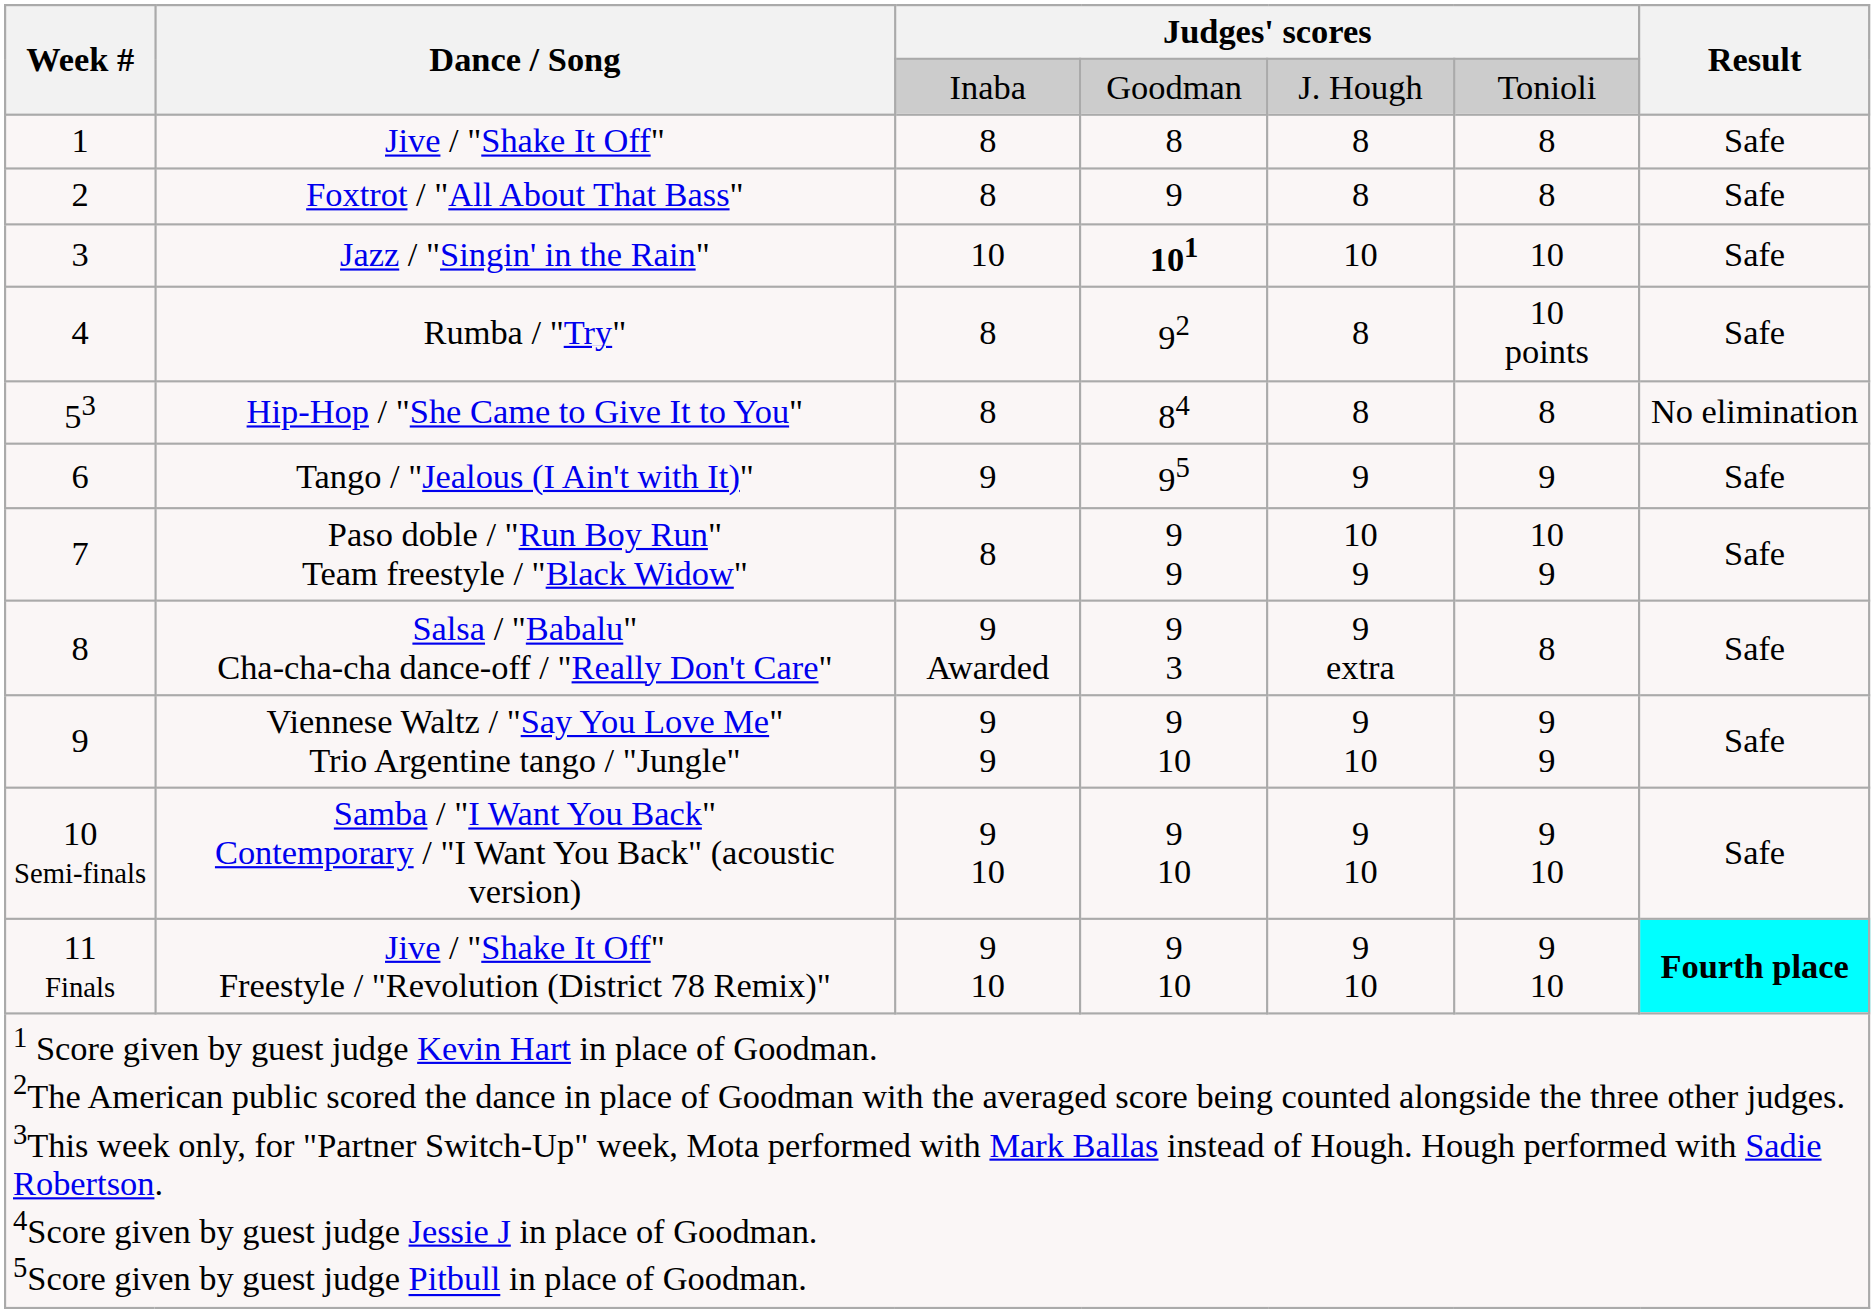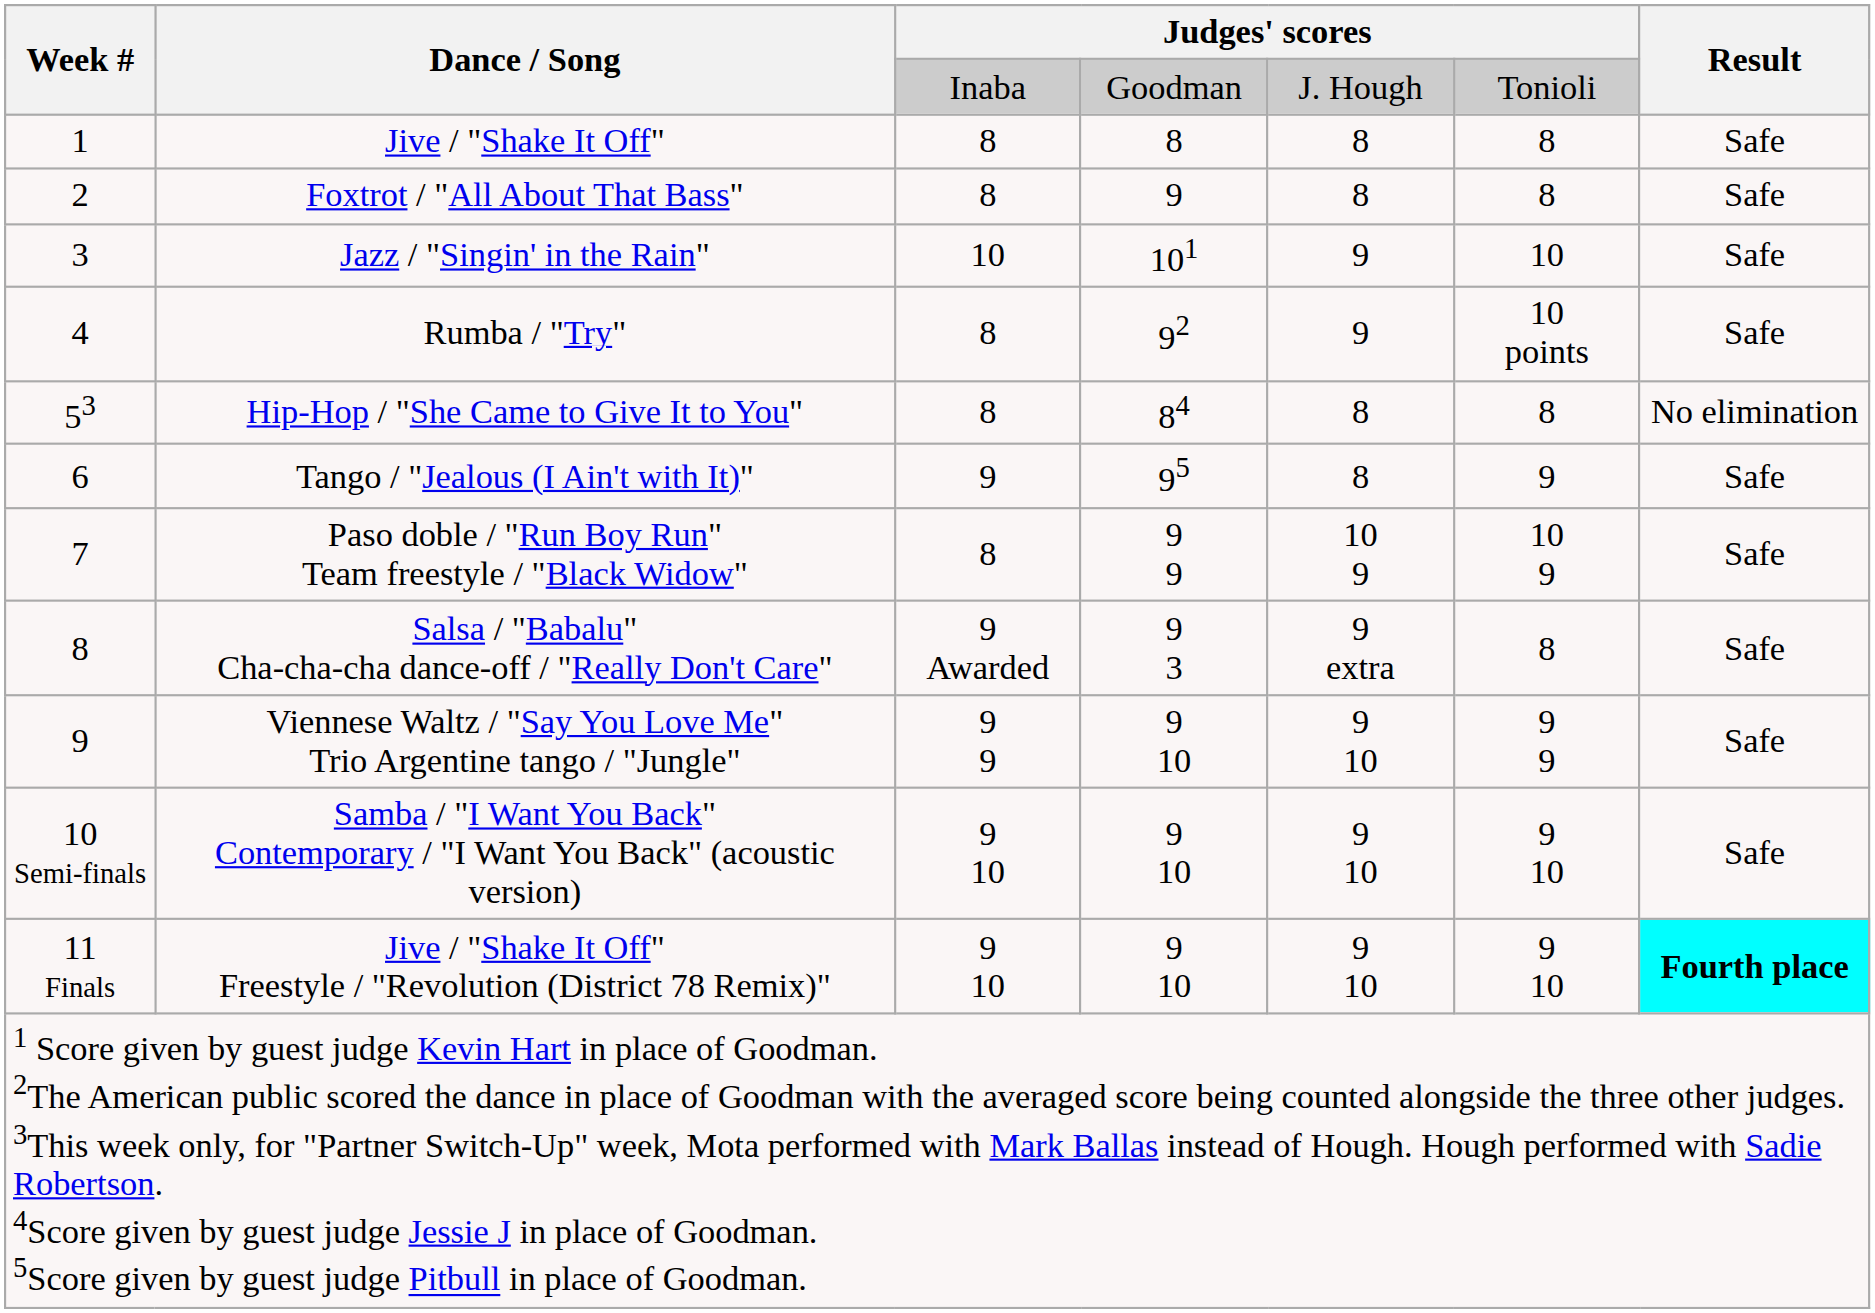Jazz / "Singin' in the Rain" | column 4: bold -> normal
Jazz / "Singin' in the Rain" | column 5: 10 -> 9
Rumba / "Try" | column 5: 8 -> 9
Tango / "Jealous (I Ain't with It)" | column 5: 9 -> 8
